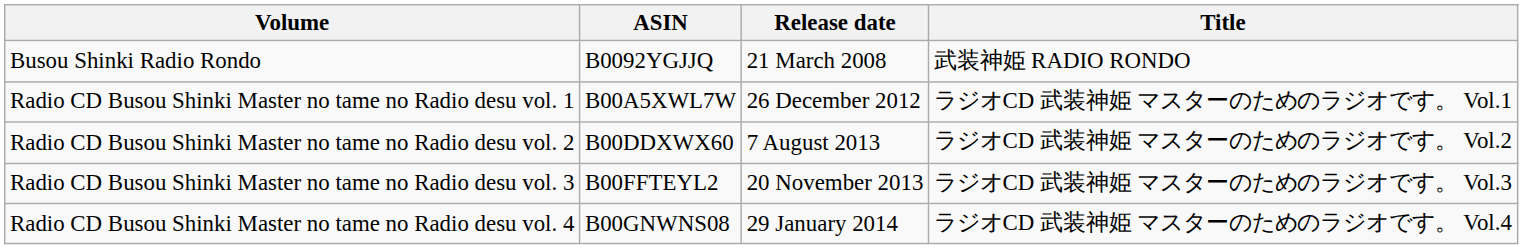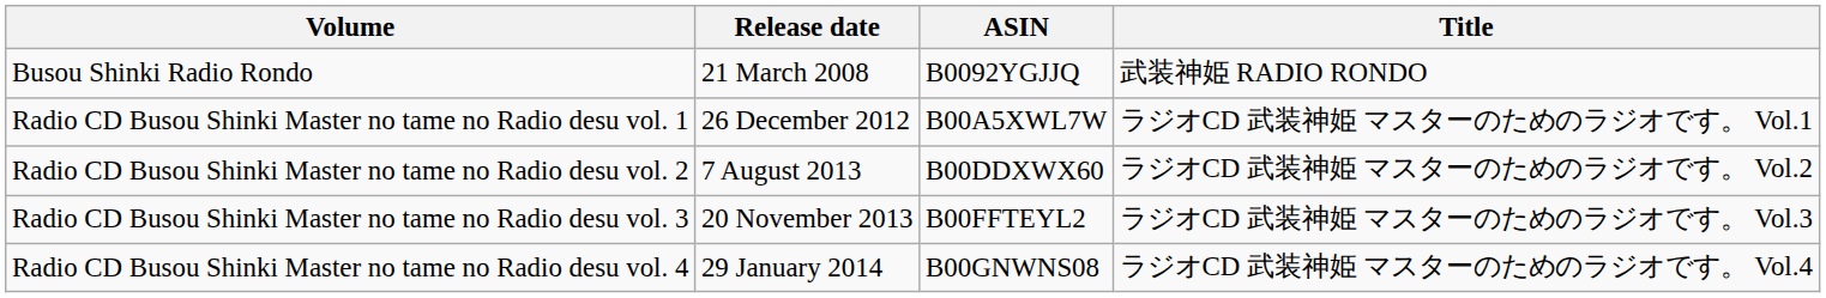columns swapped: Release date <-> ASIN
